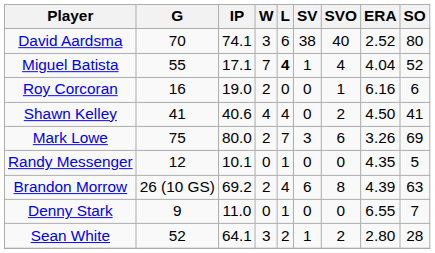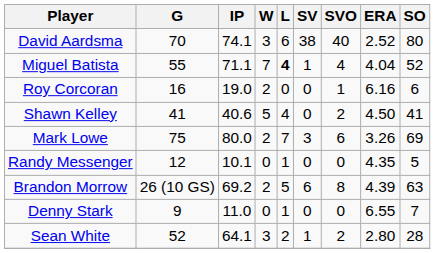Miguel Batista | IP: 17.1 -> 71.1
Shawn Kelley | W: 4 -> 5
Brandon Morrow | L: 4 -> 5
